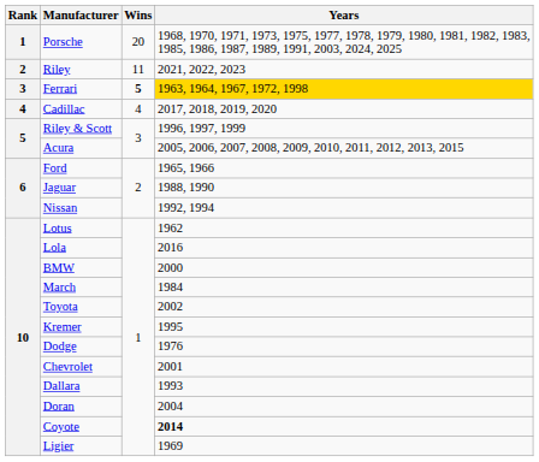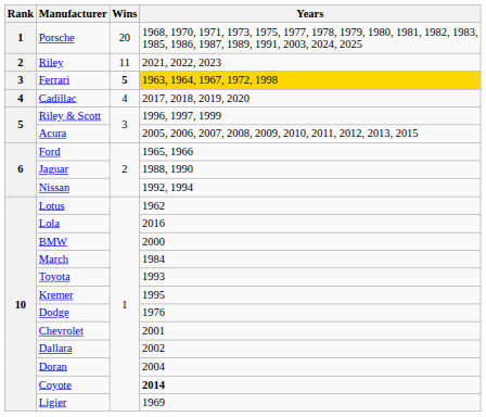Toyota | Years: 2002 -> 1993
Dallara | Years: 1993 -> 2002
